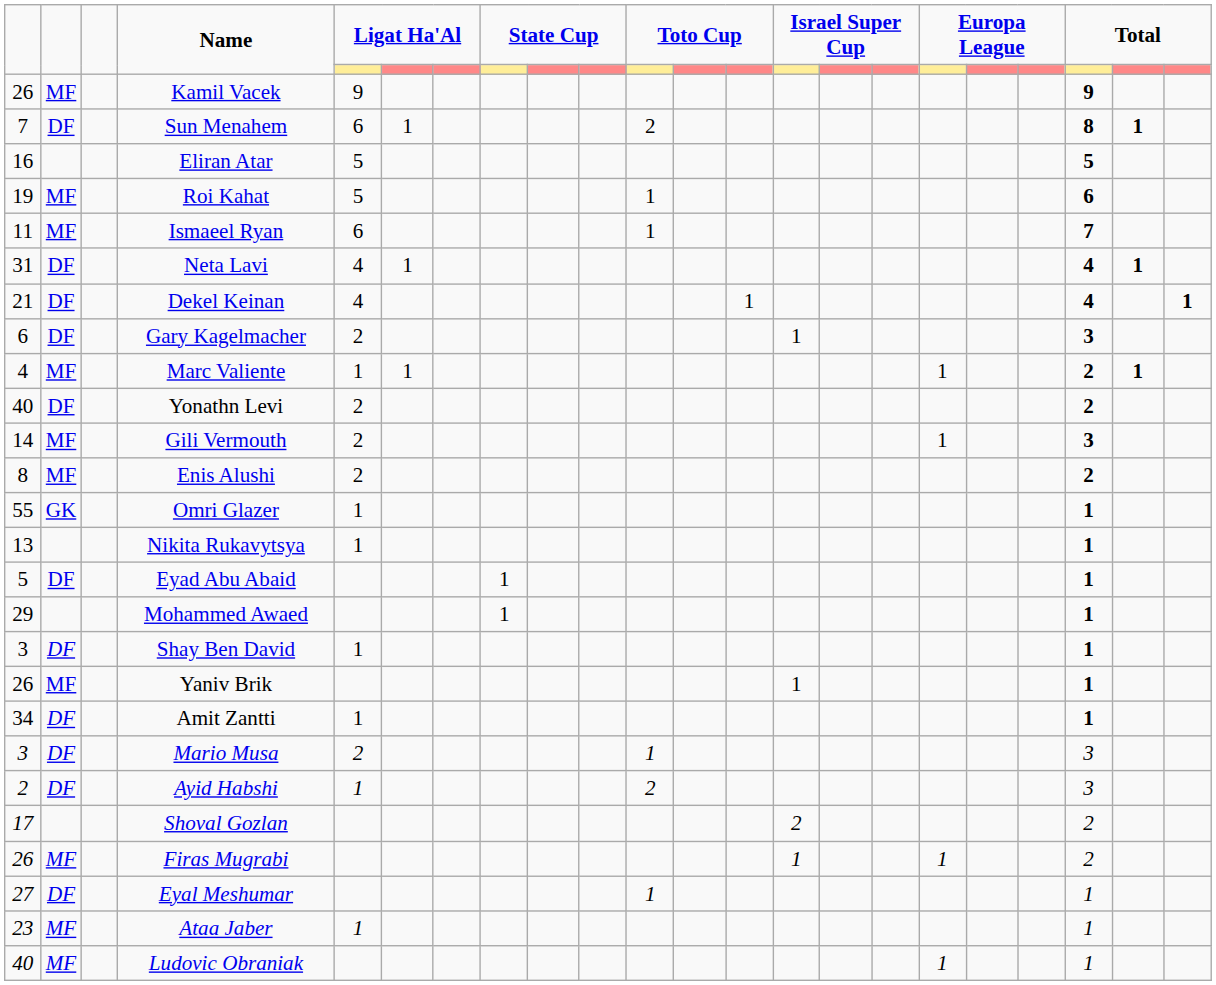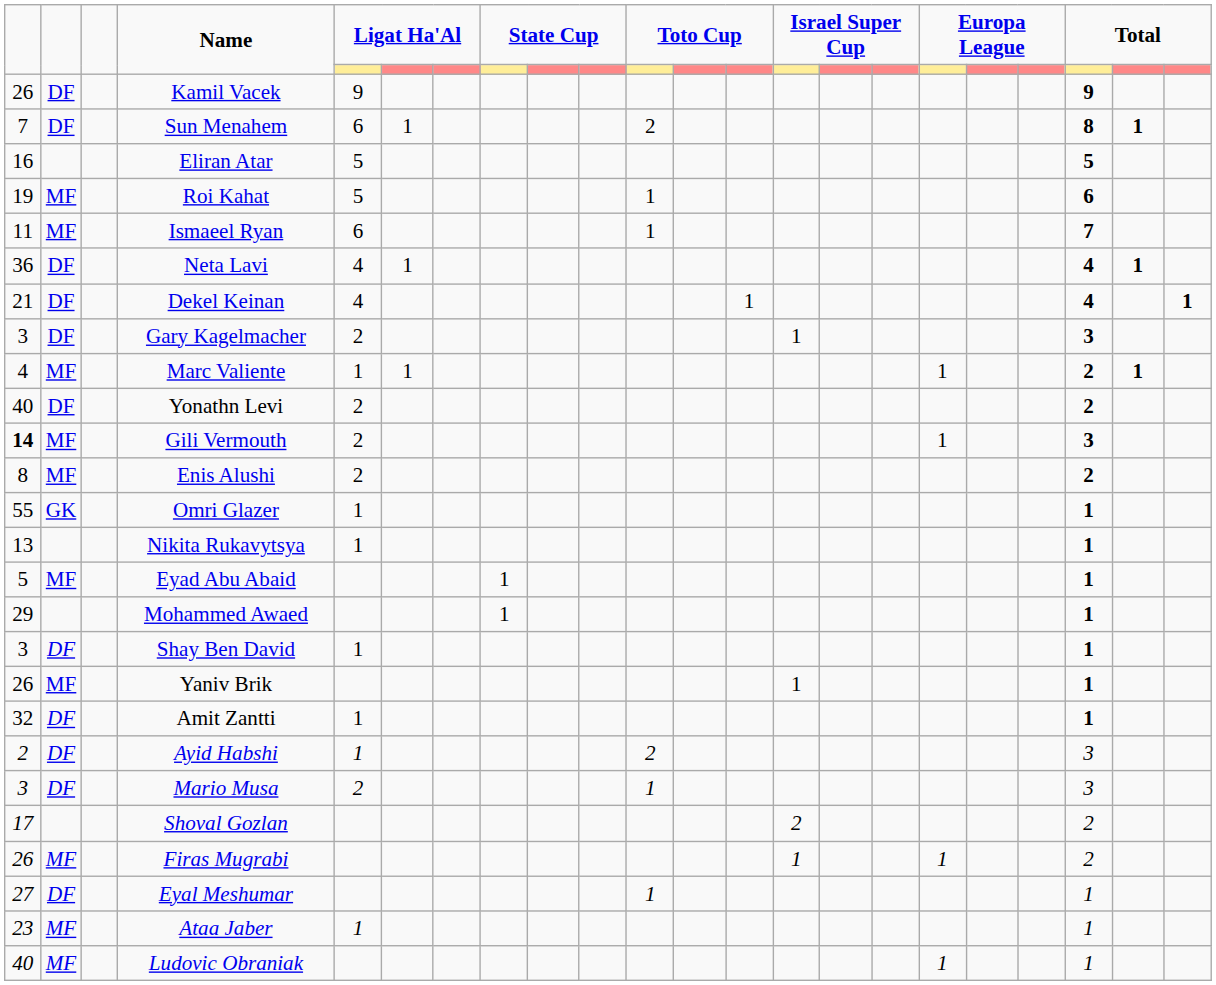Kamil Vacek | column 2: MF -> DF
Neta Lavi | column 1: 31 -> 36
Gary Kagelmacher | column 1: 6 -> 3
Gili Vermouth | column 1: normal -> bold
Eyad Abu Abaid | column 2: DF -> MF
Amit Zantti | column 1: 34 -> 32
rows swapped: Ayid Habshi <-> Mario Musa
